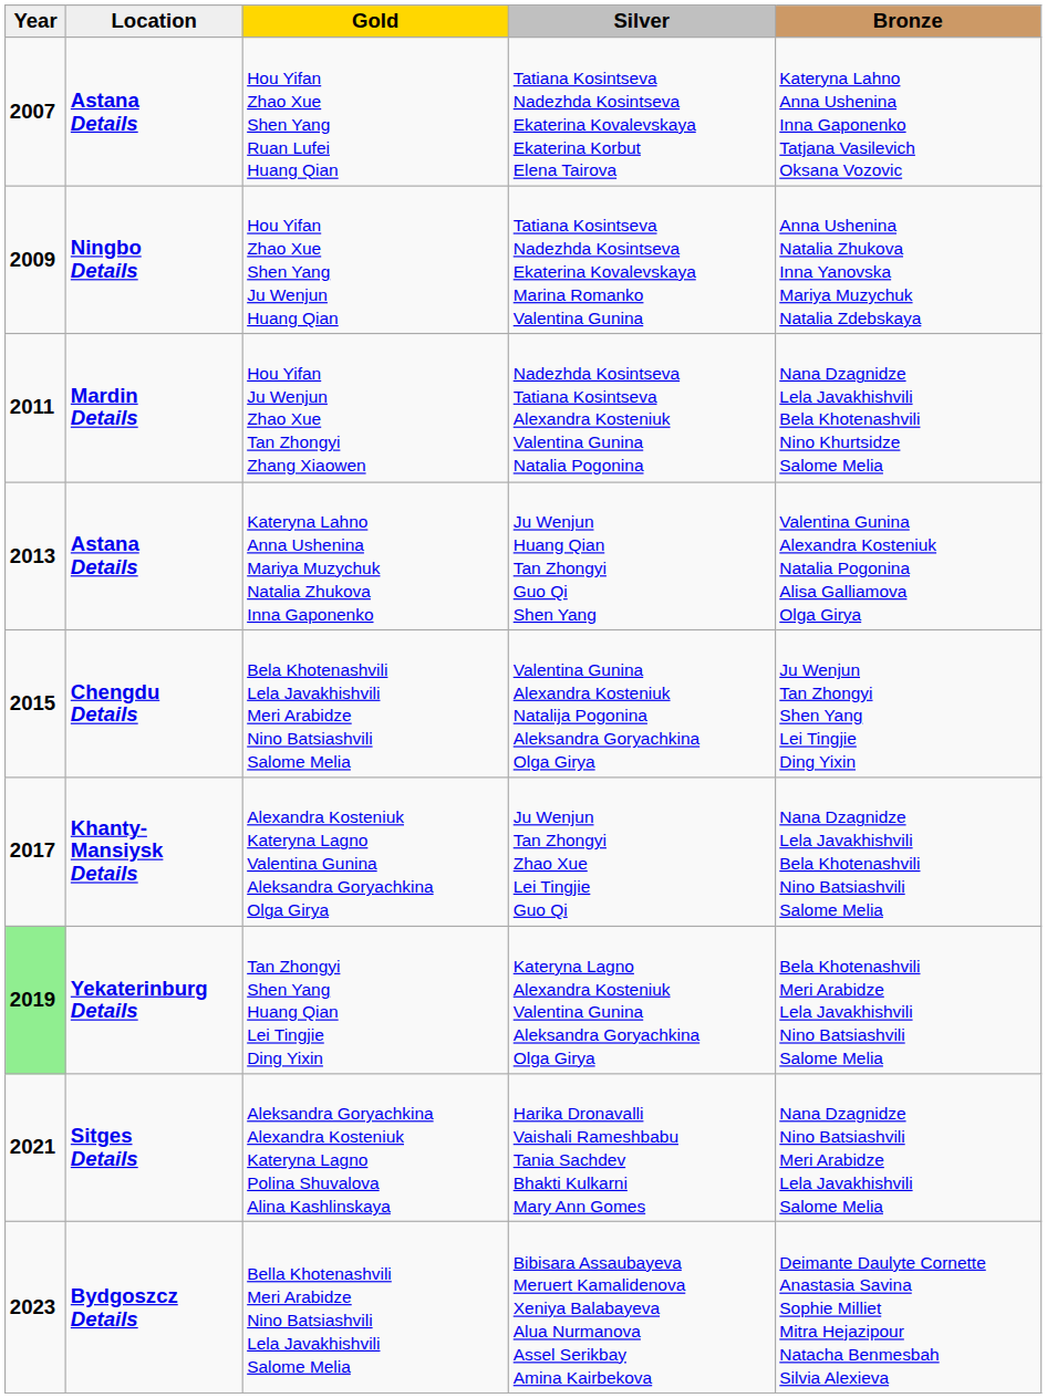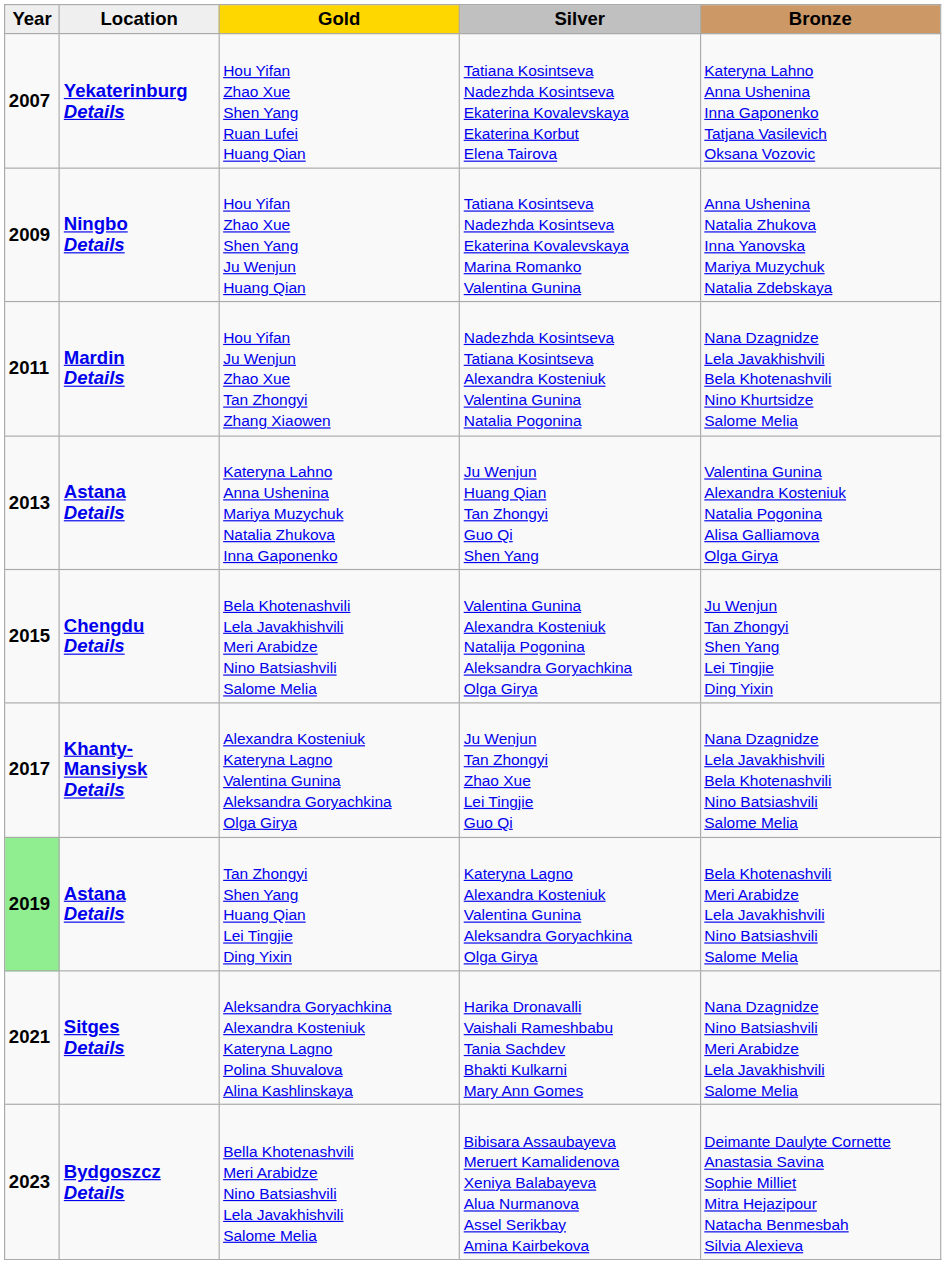Hou Yifan Zhao Xue Shen Yang Ruan Lufei Huang Qian | column 2: Astana Details -> Yekaterinburg Details
Tan Zhongyi Shen Yang Huang Qian Lei Tingjie Ding Yixin | column 2: Yekaterinburg Details -> Astana Details
